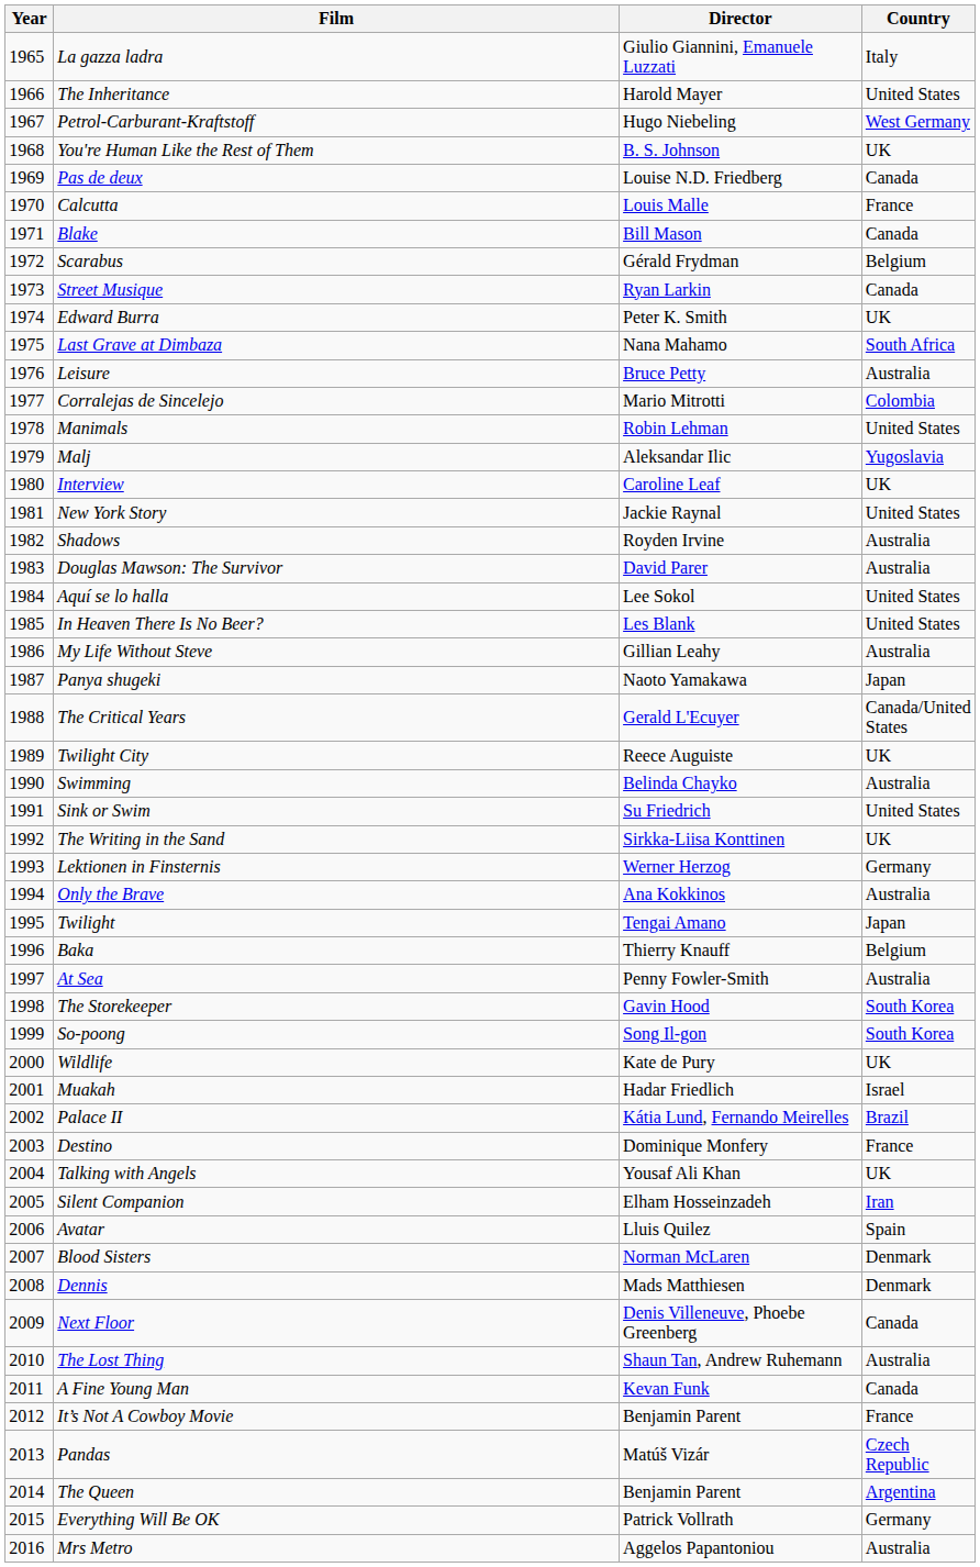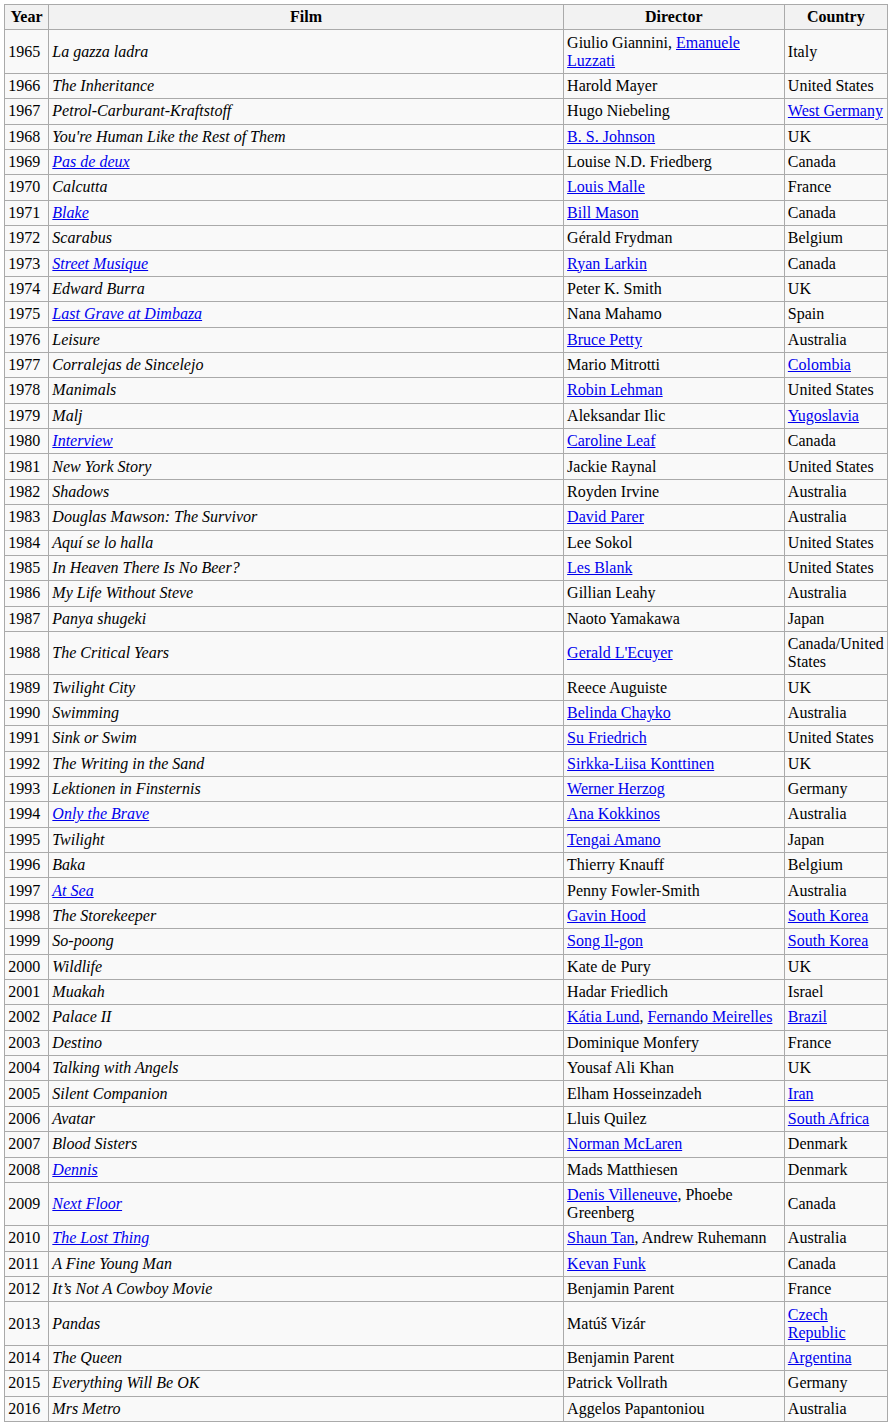Last Grave at Dimbaza | Country: South Africa -> Spain
Interview | Country: UK -> Canada
Avatar | Country: Spain -> South Africa
